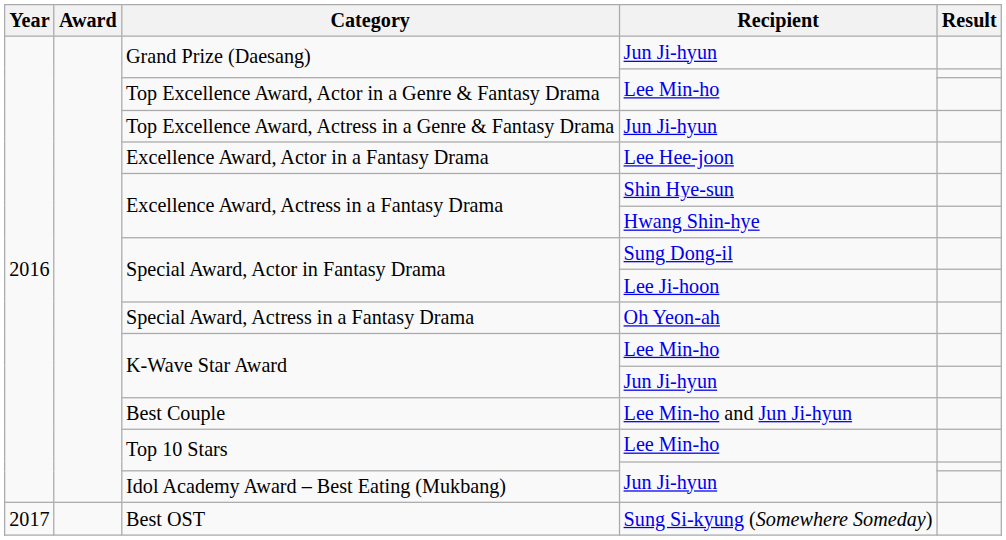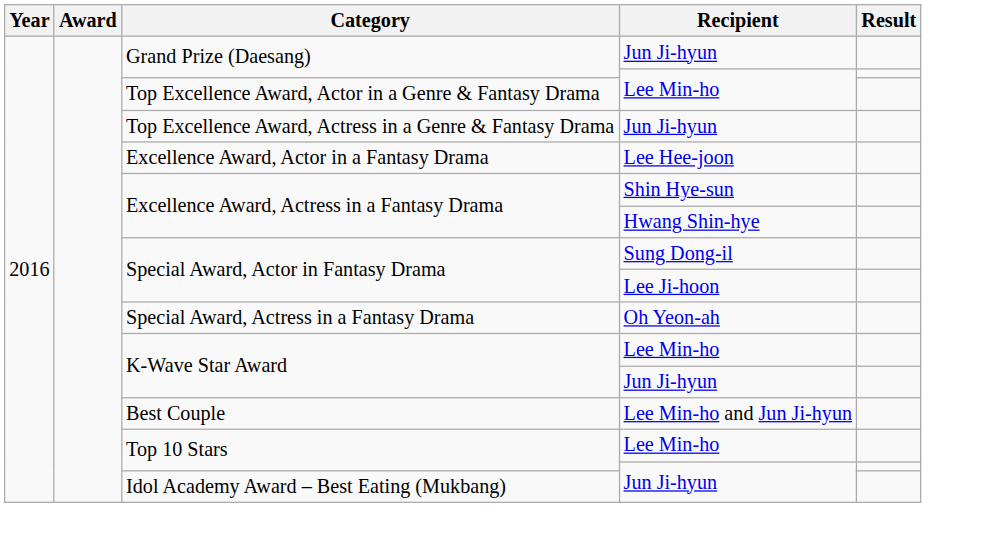- row: 2017 | Best OST | Sung Si-kyung (Somewhere Someday)
